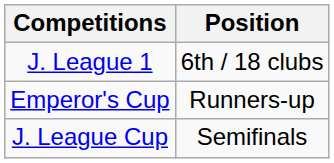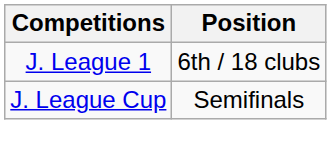- row: Emperor's Cup | Runners-up
